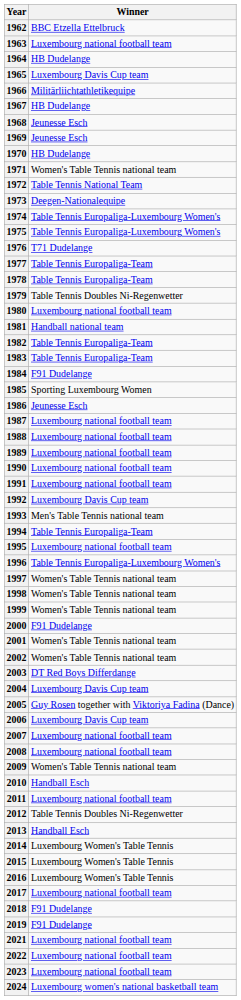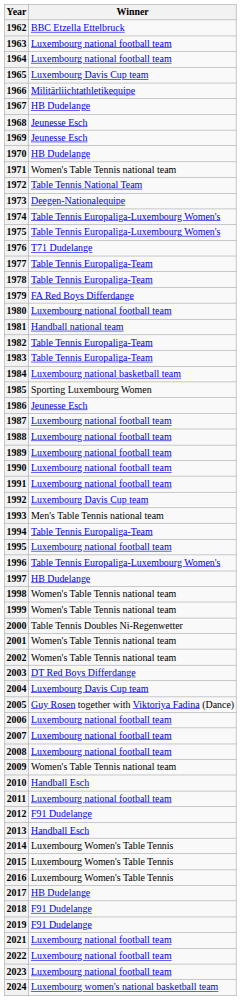1964 | Winner: HB Dudelange -> Luxembourg national football team
1979 | Winner: Table Tennis Doubles Ni-Regenwetter -> FA Red Boys Differdange
1984 | Winner: F91 Dudelange -> Luxembourg national basketball team
1997 | Winner: Women's Table Tennis national team -> HB Dudelange
2000 | Winner: F91 Dudelange -> Table Tennis Doubles Ni-Regenwetter
2006 | Winner: Luxembourg Davis Cup team -> Luxembourg national football team
2012 | Winner: Table Tennis Doubles Ni-Regenwetter -> F91 Dudelange
2017 | Winner: Luxembourg national football team -> HB Dudelange
